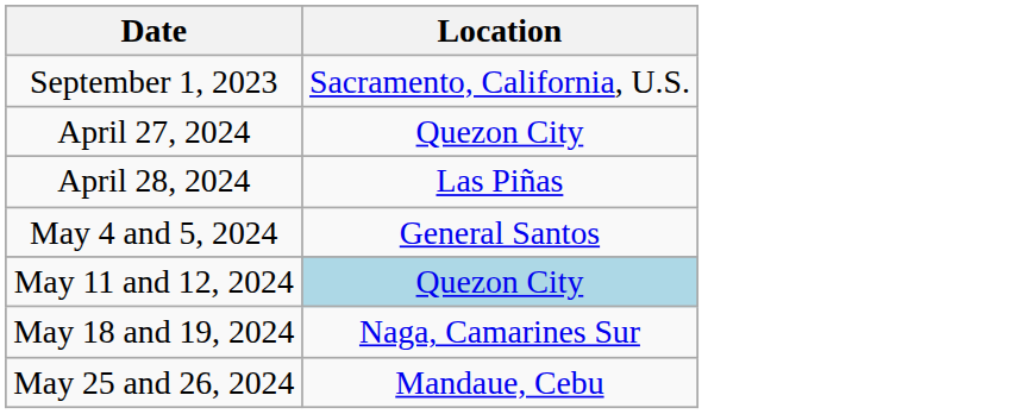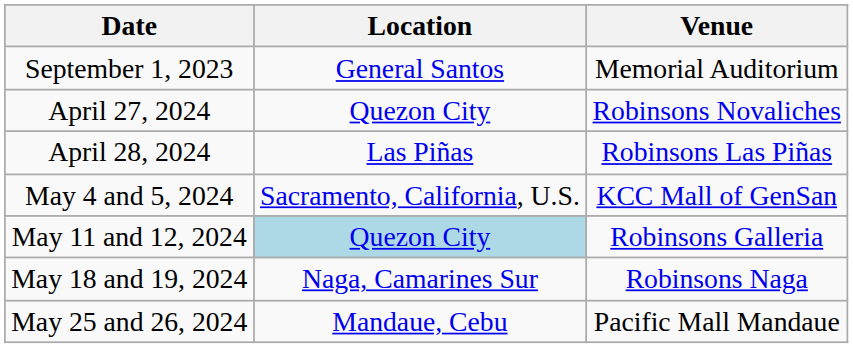+ column: Venue | Memorial Auditorium | Robinsons Novaliches | Robinsons Las Piñas | KCC Mall of GenSan | Robinsons Galleria | Robinsons Naga | Pacific Mall Mandaue
September 1, 2023 | Location: Sacramento, California, U.S. -> General Santos
May 4 and 5, 2024 | Location: General Santos -> Sacramento, California, U.S.
